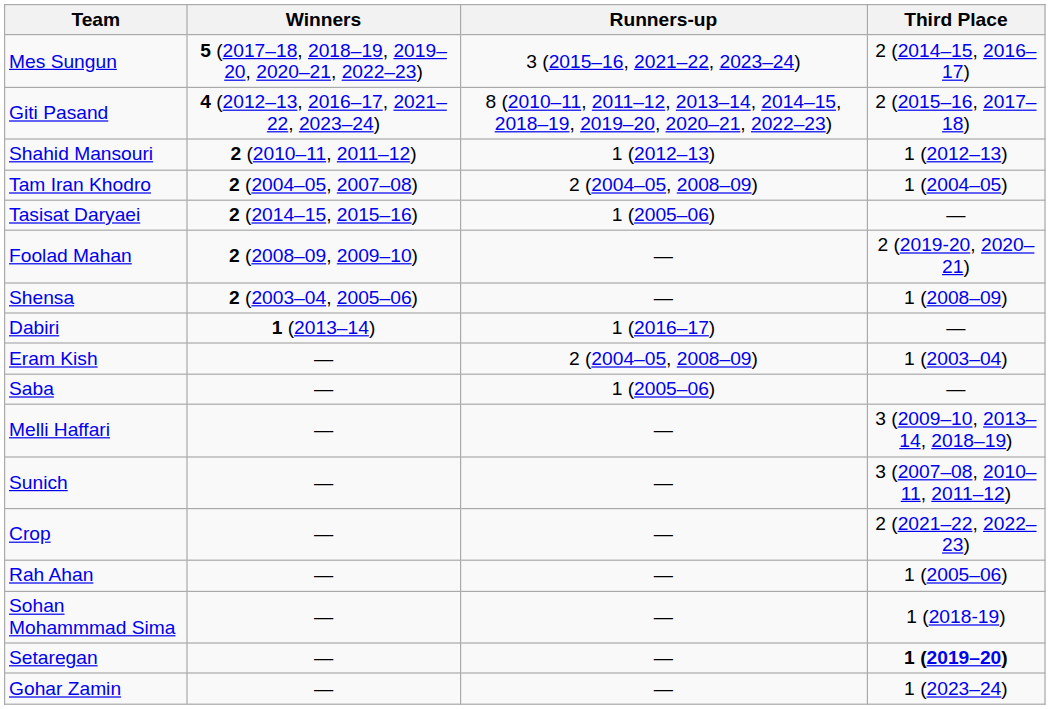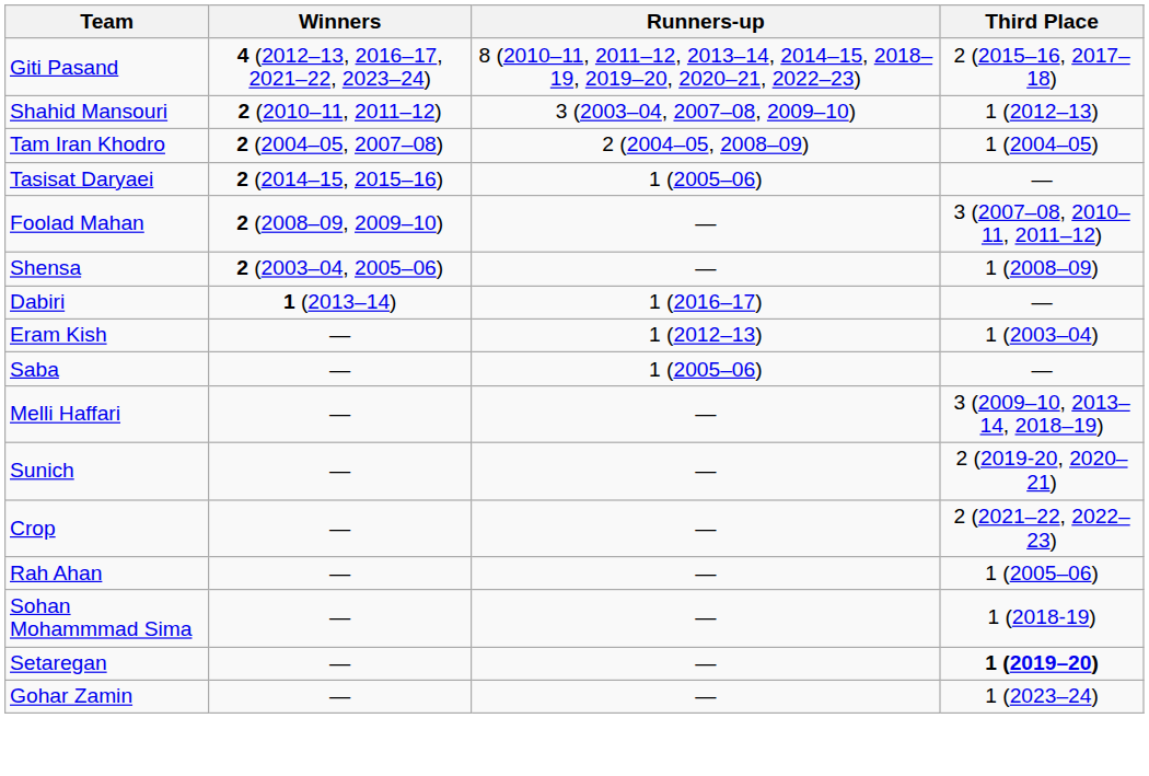- row: Mes Sungun | 5 (2017–18, 2018–19, 2019–20, 2020–21, 2022–23) | 3 (2015–16, 2021–22, 2023–24) | 2 (2014–15, 2016–17)
Shahid Mansouri | Runners-up: 1 (2012–13) -> 3 (2003–04, 2007–08, 2009–10)
Foolad Mahan | Third Place: 2 (2019-20, 2020–21) -> 3 (2007–08, 2010–11, 2011–12)
Eram Kish | Runners-up: 2 (2004–05, 2008–09) -> 1 (2012–13)
Sunich | Third Place: 3 (2007–08, 2010–11, 2011–12) -> 2 (2019-20, 2020–21)
